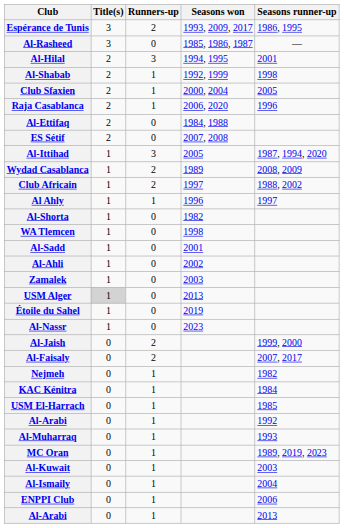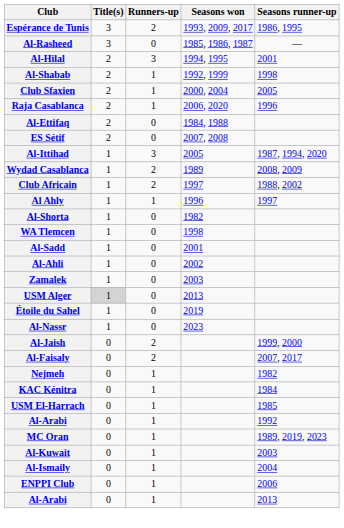- row: Al-Muharraq | 0 | 1 | 1993
